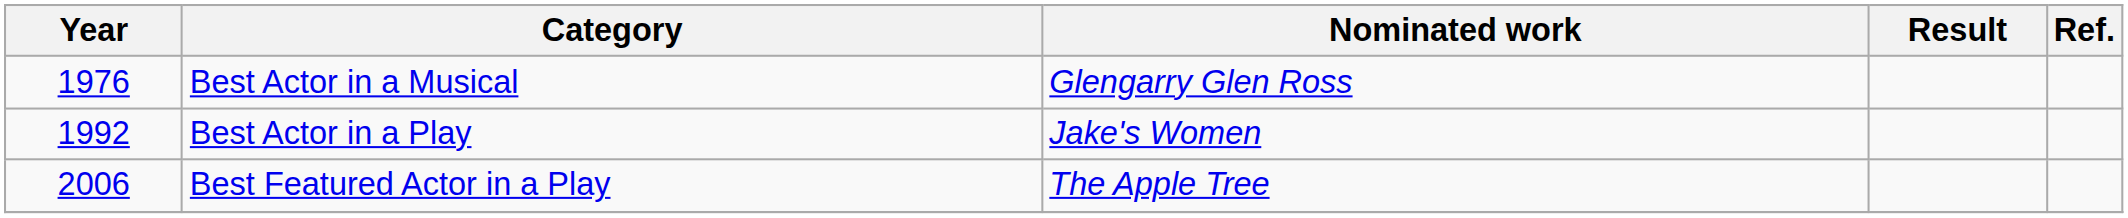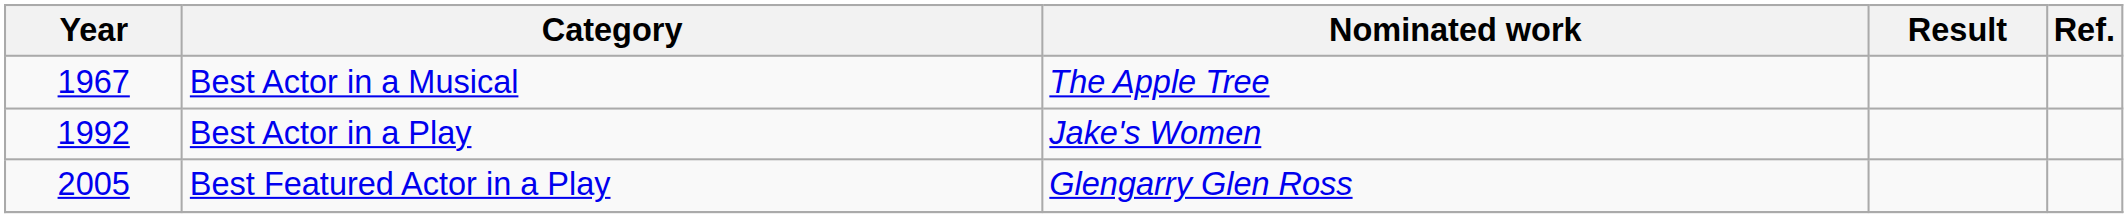Best Actor in a Musical | Year: 1976 -> 1967
Best Actor in a Musical | Nominated work: Glengarry Glen Ross -> The Apple Tree
Best Featured Actor in a Play | Year: 2006 -> 2005
Best Featured Actor in a Play | Nominated work: The Apple Tree -> Glengarry Glen Ross
